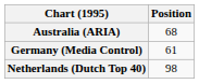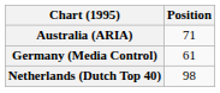Australia (ARIA) | Position: 68 -> 71
